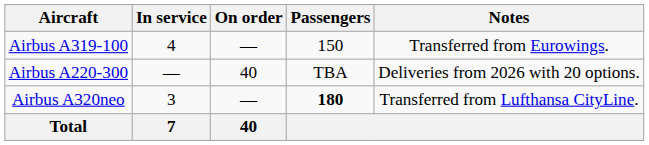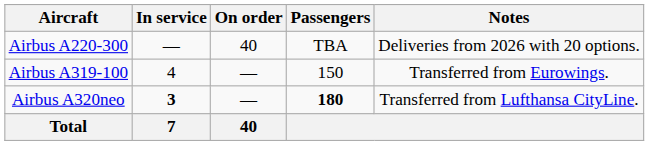rows swapped: Airbus A220-300 <-> Airbus A319-100
Airbus A320neo | In service: normal -> bold
